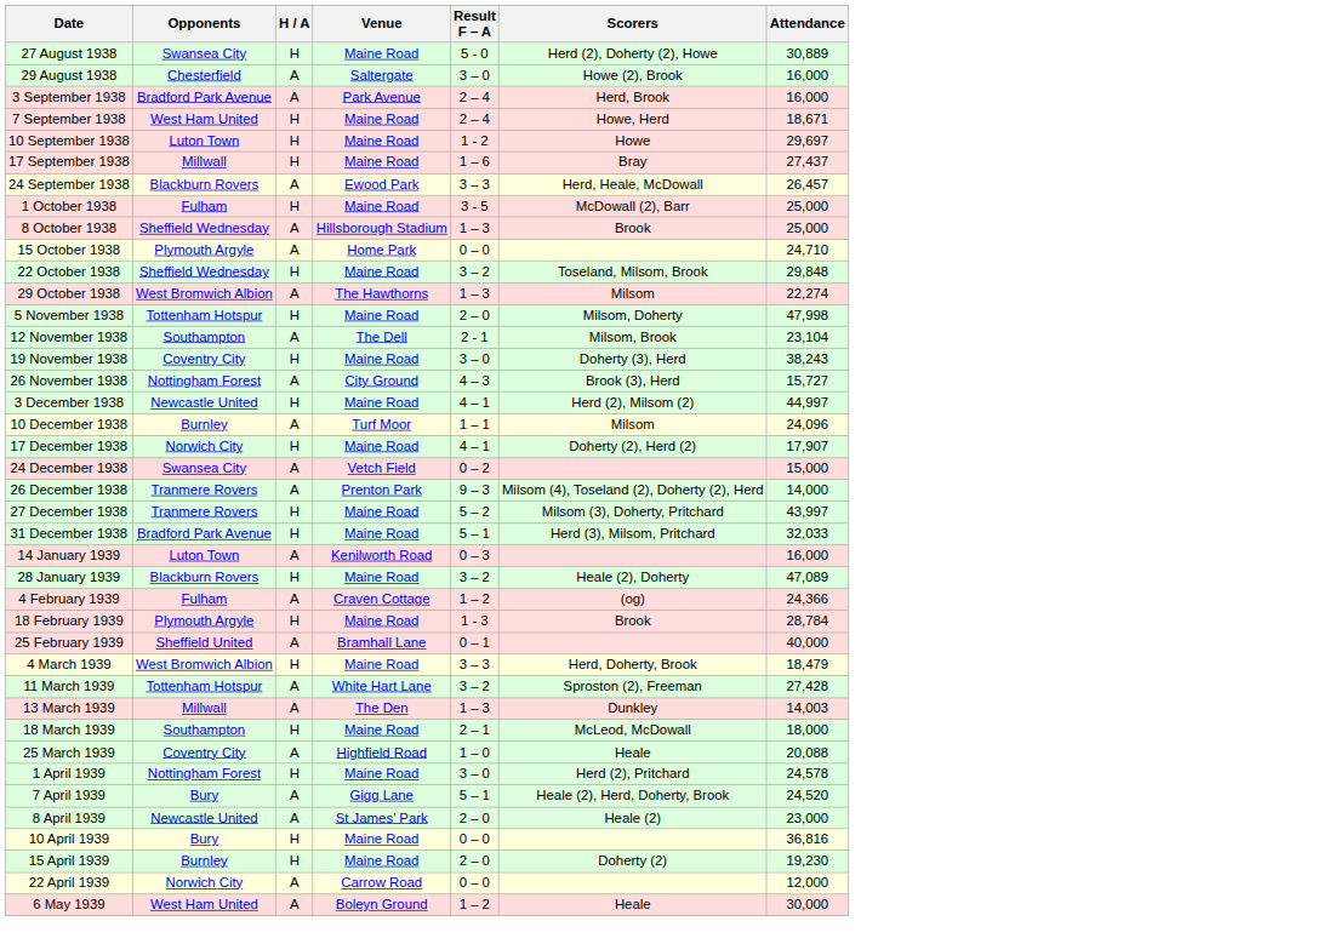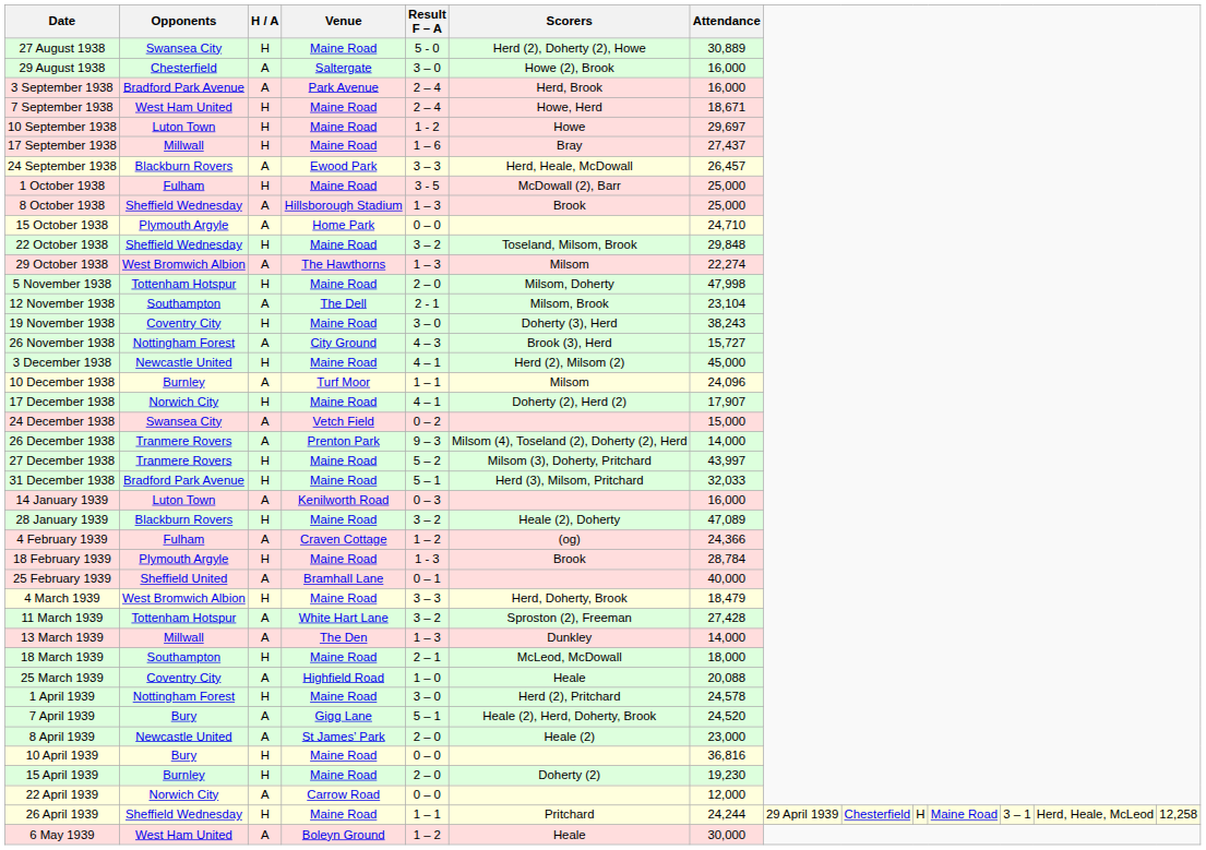3 December 1938 | Attendance: 44,997 -> 45,000
13 March 1939 | Attendance: 14,003 -> 14,000
+ row: 26 April 1939 | Sheffield Wednesday | H | Maine Road | 1 – 1 | Pritchard | 24,244 | 29 April 1939 | Chesterfield | H | Maine Road | 3 – 1 | Herd, Heale, McLeod | 12,258
